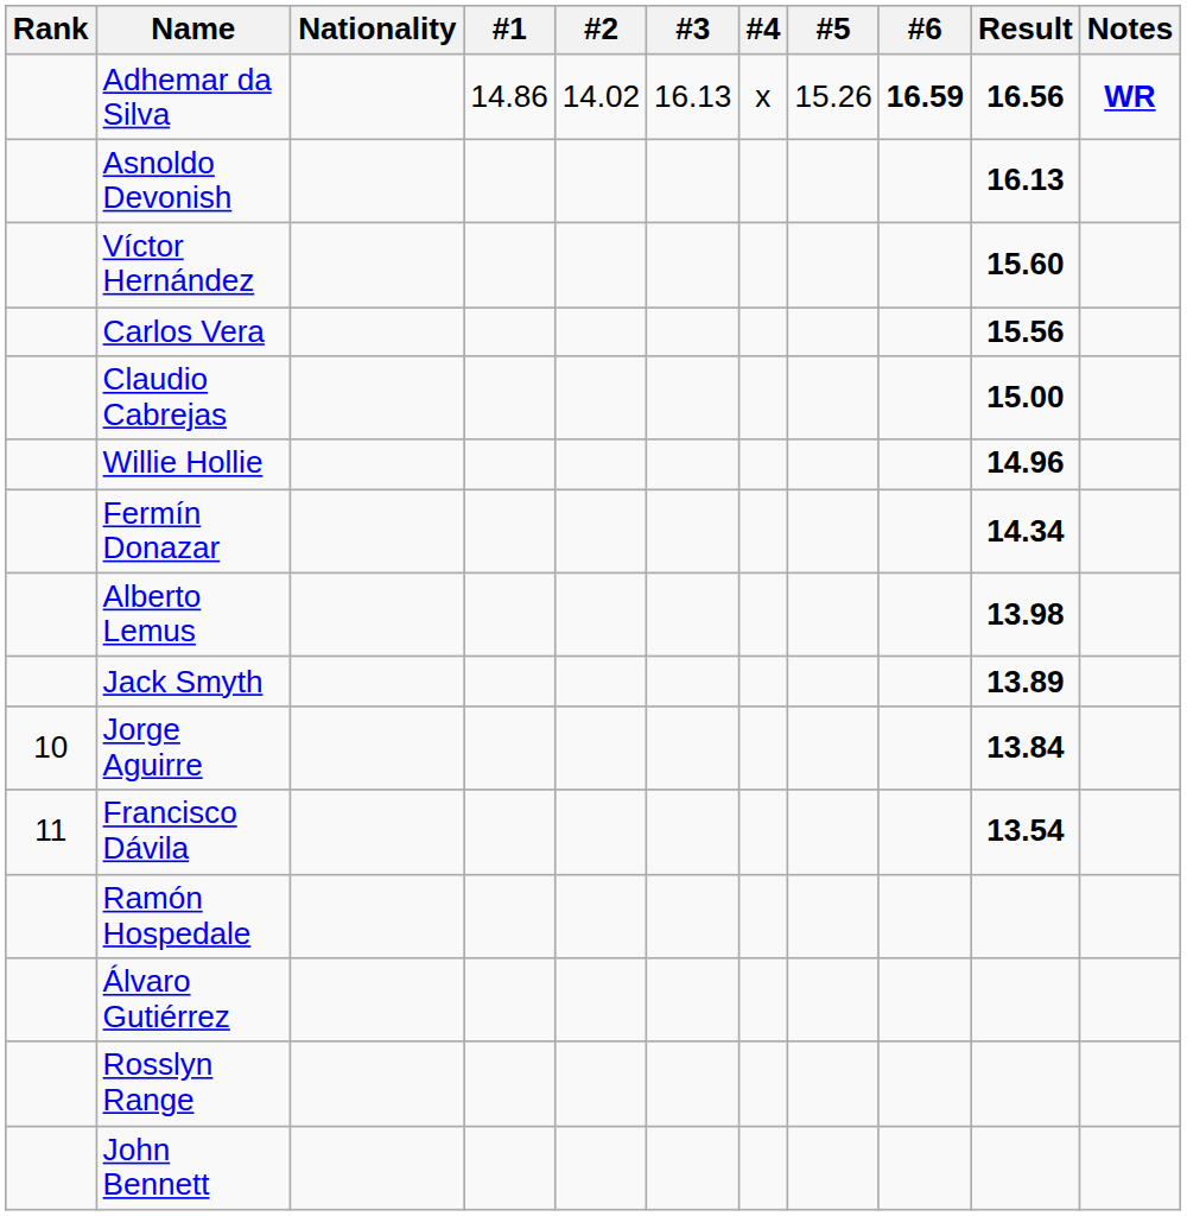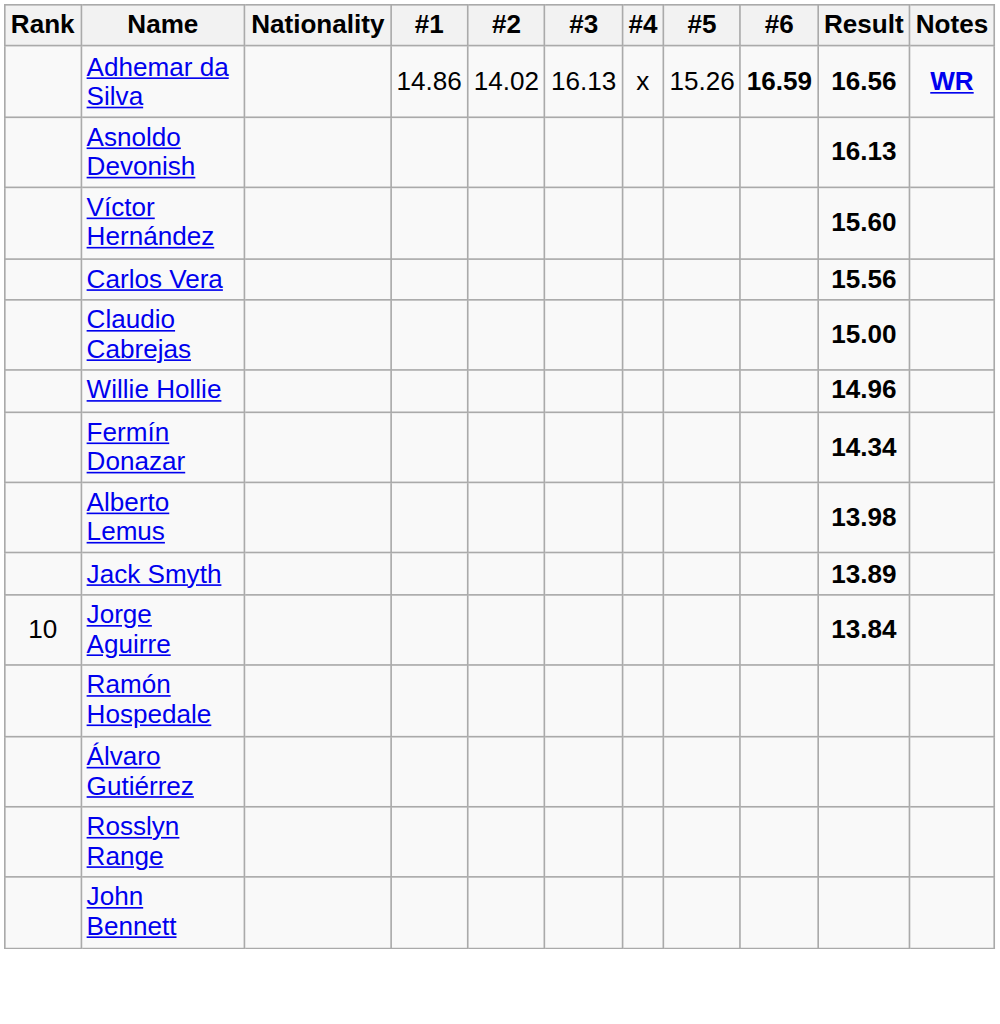- row: 11 | Francisco Dávila | 13.54
